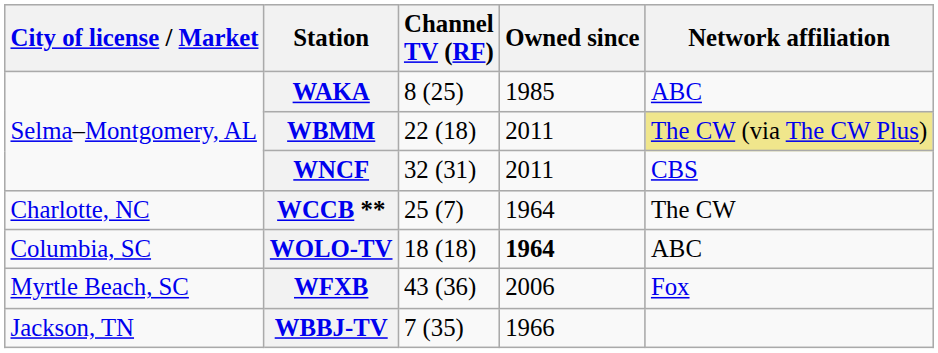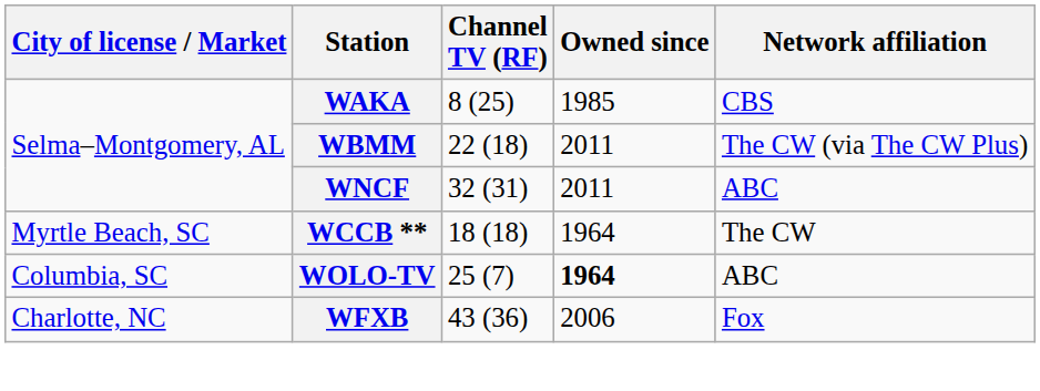WAKA | Network affiliation: ABC -> CBS
WBMM | Network affiliation: khaki background -> no background
WNCF | Network affiliation: CBS -> ABC
WCCB ** | City of license / Market: Charlotte, NC -> Myrtle Beach, SC
WCCB ** | Channel TV (RF): 25 (7) -> 18 (18)
WOLO-TV | Channel TV (RF): 18 (18) -> 25 (7)
WFXB | City of license / Market: Myrtle Beach, SC -> Charlotte, NC
- row: Jackson, TN | WBBJ-TV | 7 (35) | 1966
